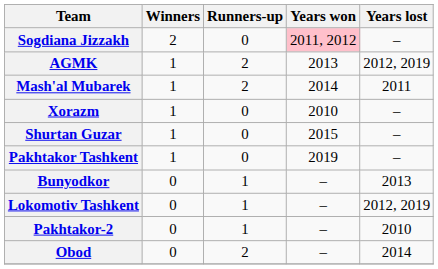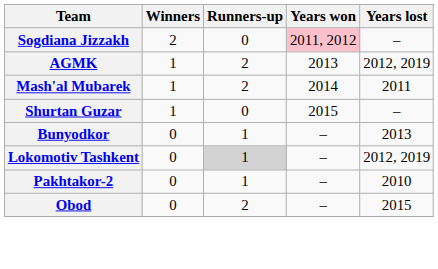- row: Xorazm | 1 | 0 | 2010 | –
- row: Pakhtakor Tashkent | 1 | 0 | 2019 | –
Lokomotiv Tashkent | Runners-up: no background -> lightgrey background
Obod | Years lost: 2014 -> 2015
